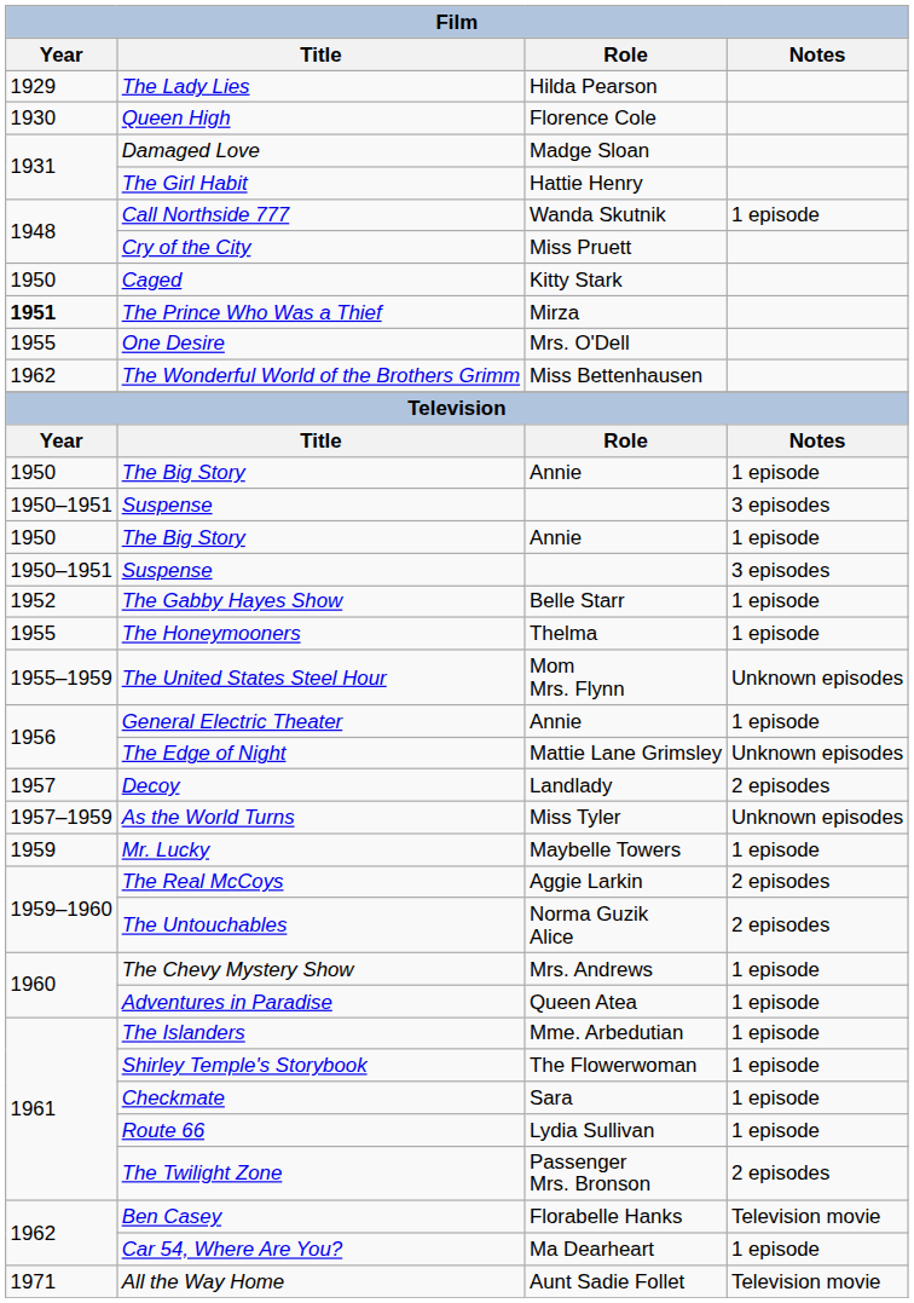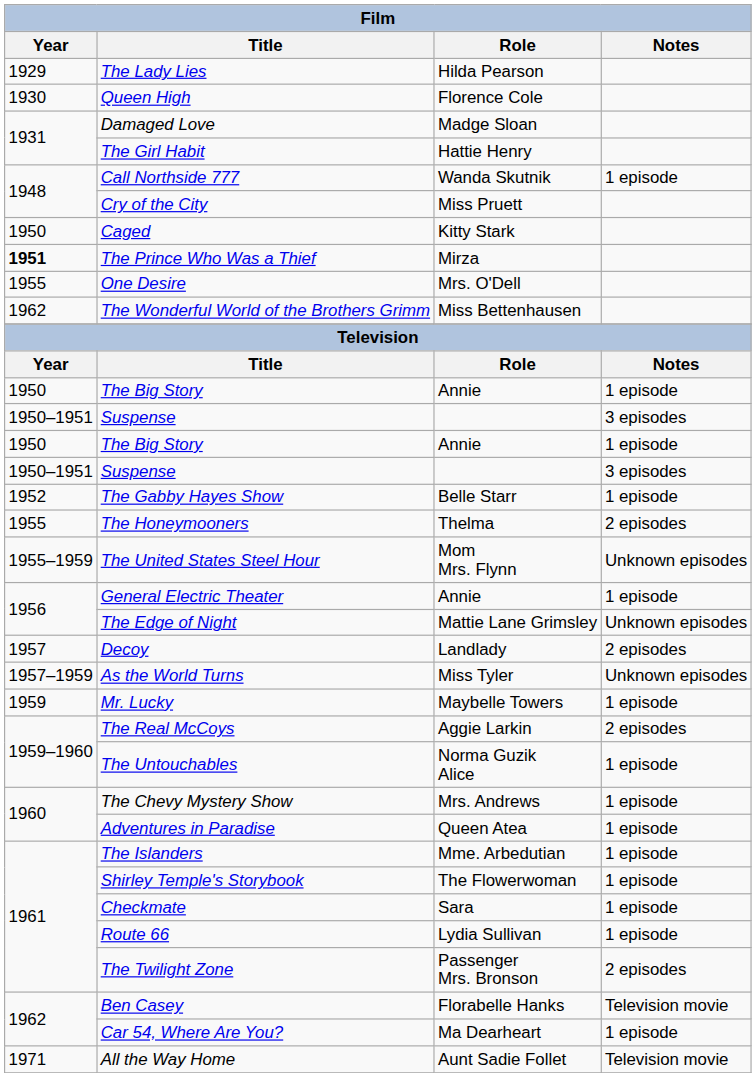The Honeymooners | Notes: 1 episode -> 2 episodes
The Untouchables | Notes: 2 episodes -> 1 episode
